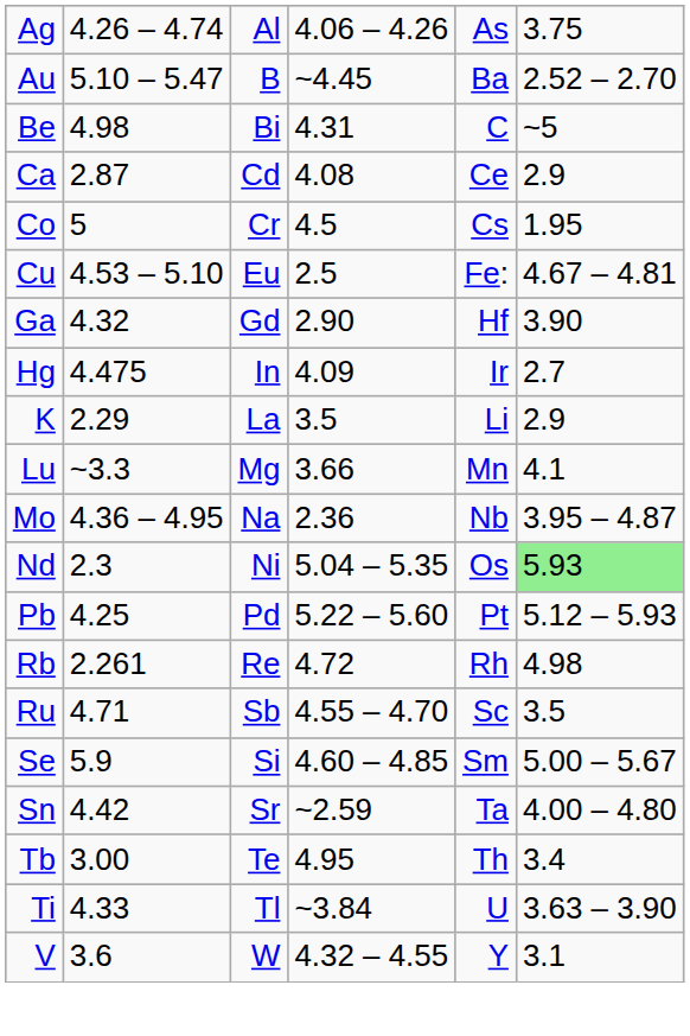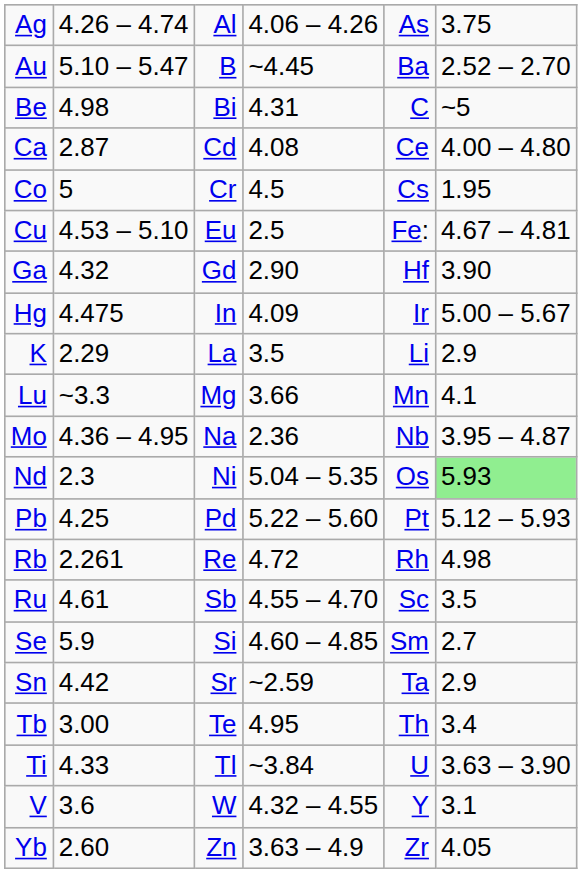Ca | column 6: 2.9 -> 4.00 – 4.80
Hg | column 6: 2.7 -> 5.00 – 5.67
Ru | column 2: 4.71 -> 4.61
Se | column 6: 5.00 – 5.67 -> 2.7
Sn | column 6: 4.00 – 4.80 -> 2.9
+ row: Yb | 2.60 | Zn | 3.63 – 4.9 | Zr | 4.05
